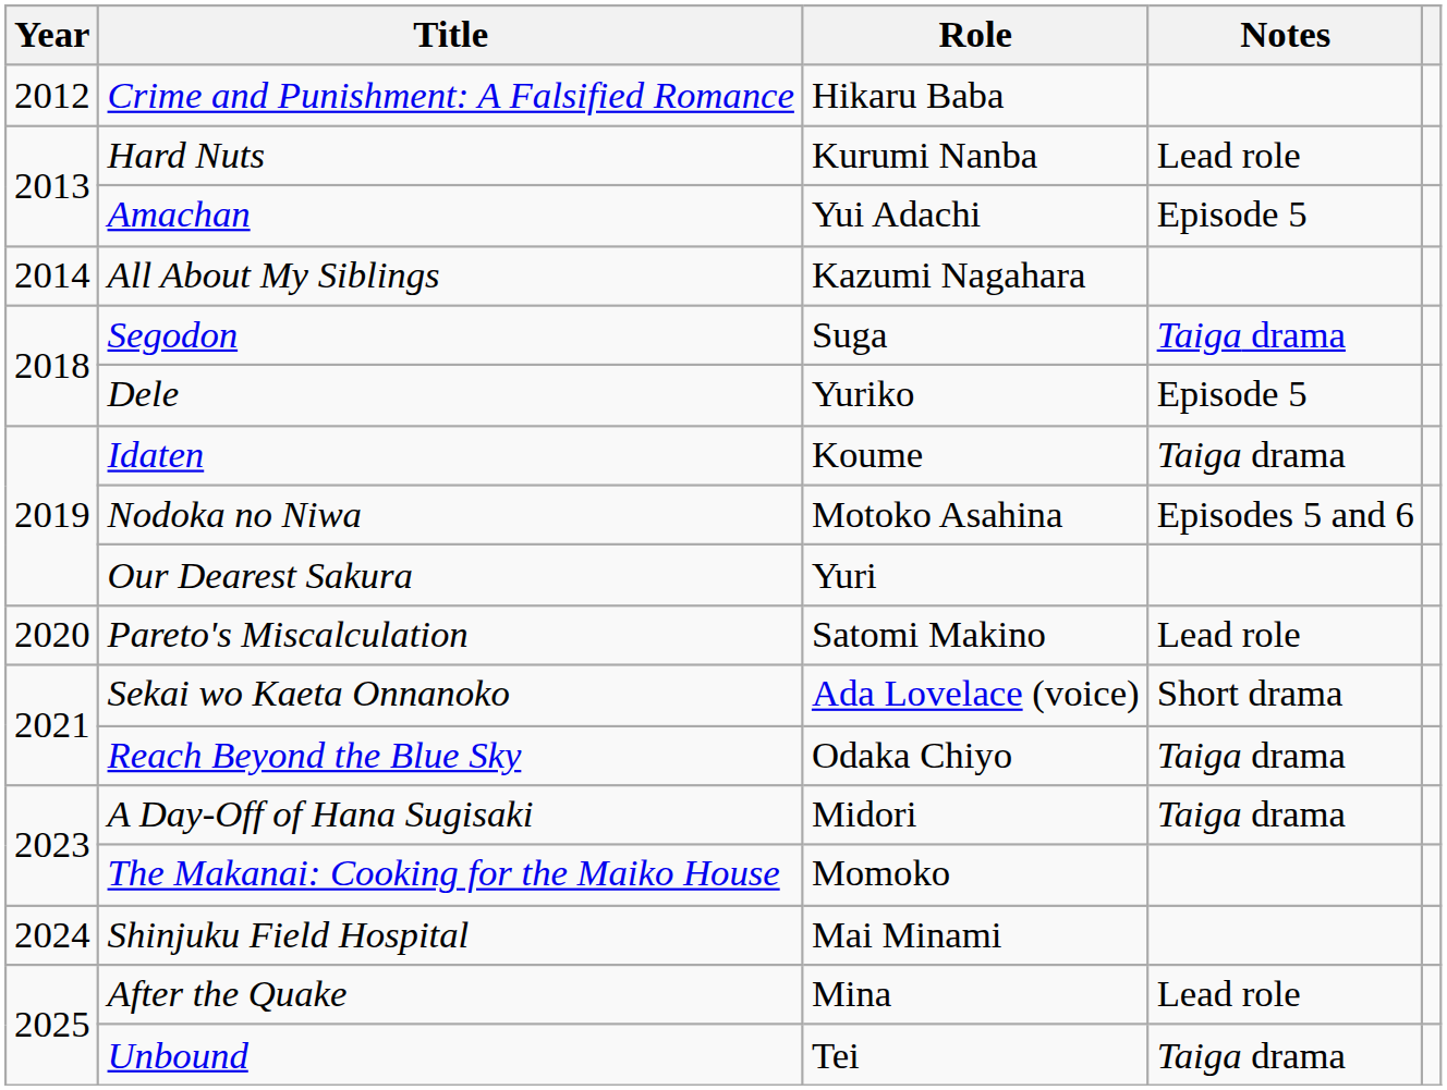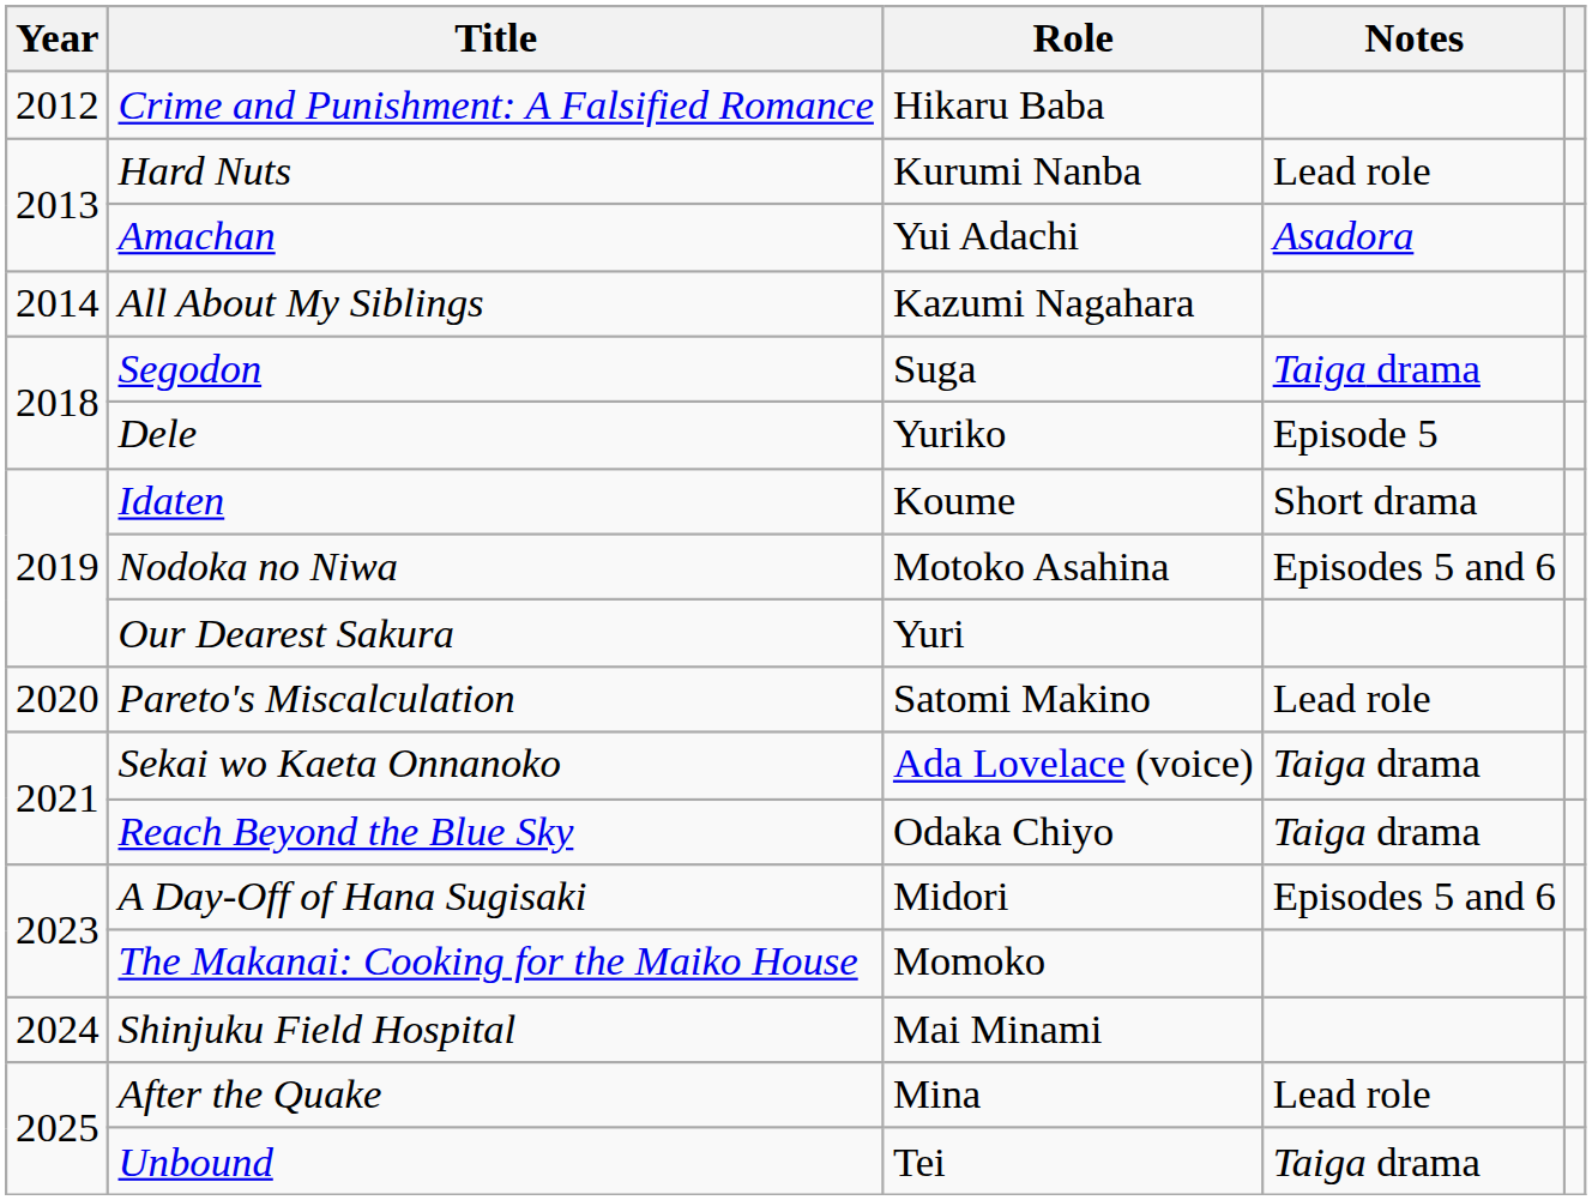Amachan | Notes: Episode 5 -> Asadora
Idaten | Notes: Taiga drama -> Short drama
Sekai wo Kaeta Onnanoko | Notes: Short drama -> Taiga drama
A Day-Off of Hana Sugisaki | Notes: Taiga drama -> Episodes 5 and 6
